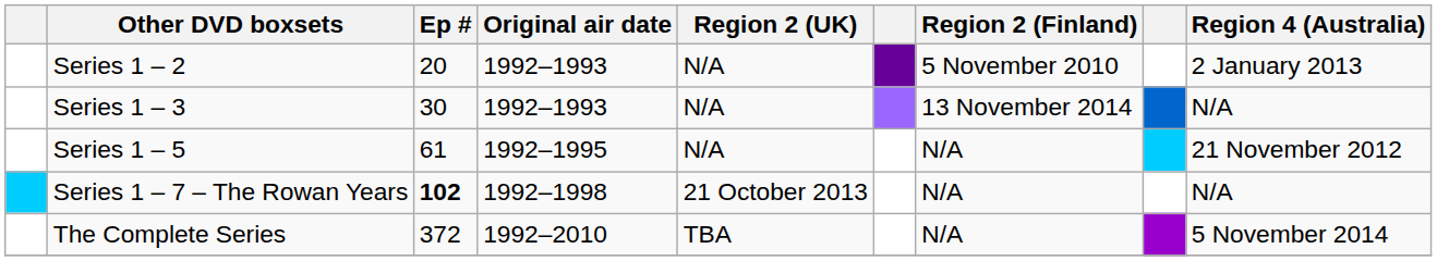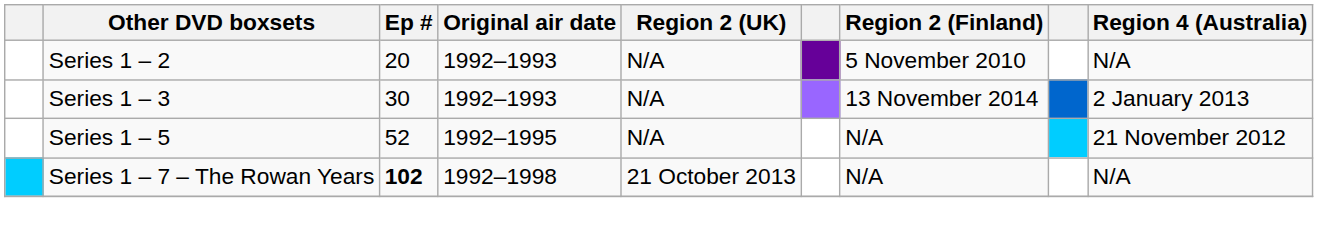Series 1 – 2 | Region 4 (Australia): 2 January 2013 -> N/A
Series 1 – 3 | Region 4 (Australia): N/A -> 2 January 2013
Series 1 – 5 | Ep #: 61 -> 52
- row: The Complete Series | 372 | 1992–2010 | TBA | N/A | 5 November 2014
